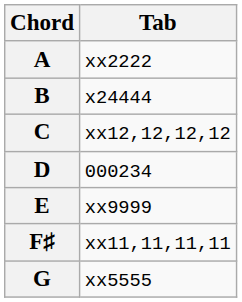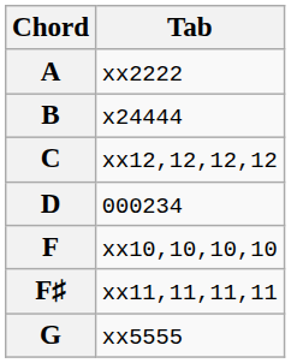- row: E | xx9999
+ row: F | xx10,10,10,10
